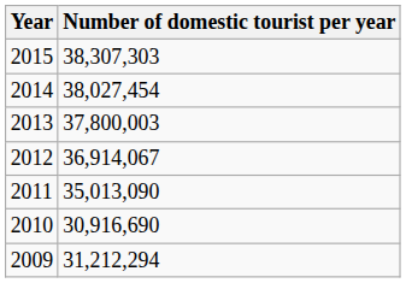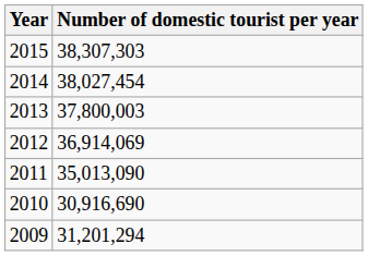2012 | Number of domestic tourist per year: 36,914,067 -> 36,914,069
2009 | Number of domestic tourist per year: 31,212,294 -> 31,201,294
